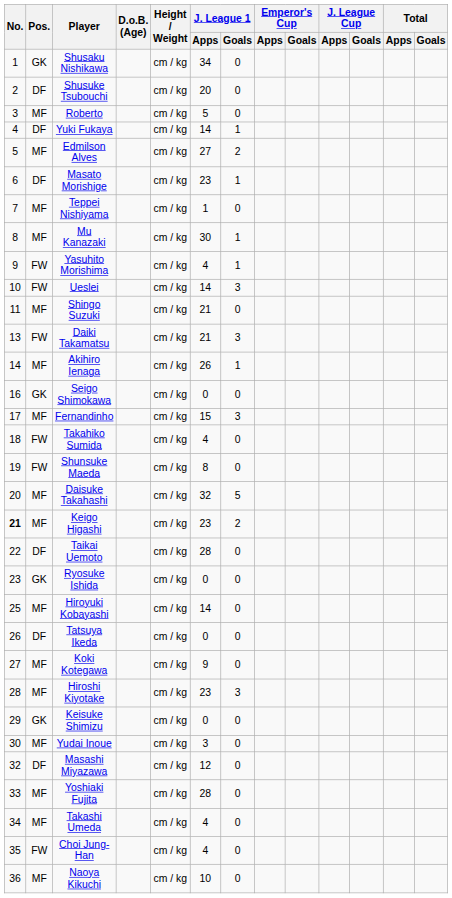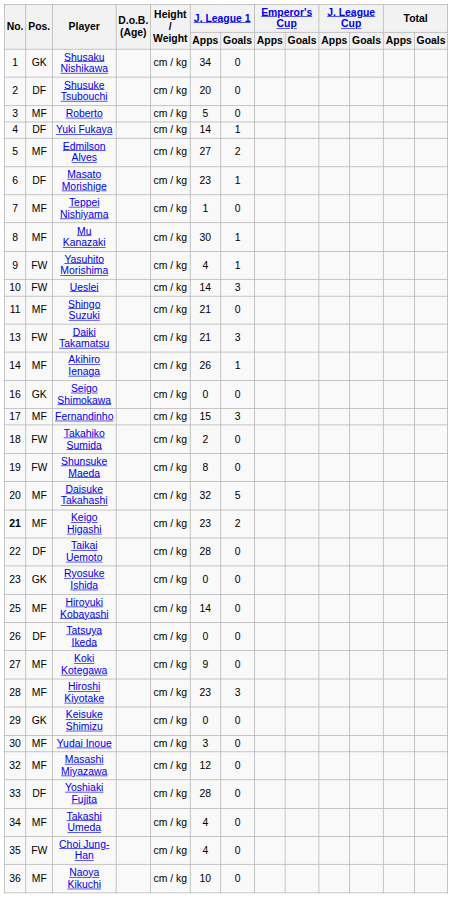Takahiko Sumida | J. League 1 / Apps: 4 -> 2
Masashi Miyazawa | Pos.: DF -> MF
Yoshiaki Fujita | Pos.: MF -> DF
